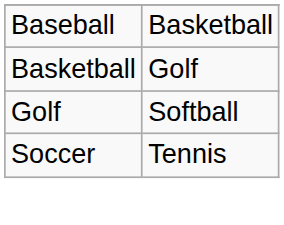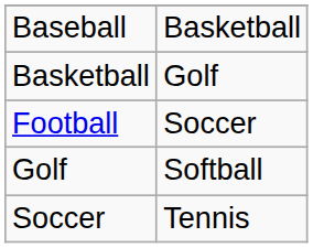+ row: Football | Soccer
